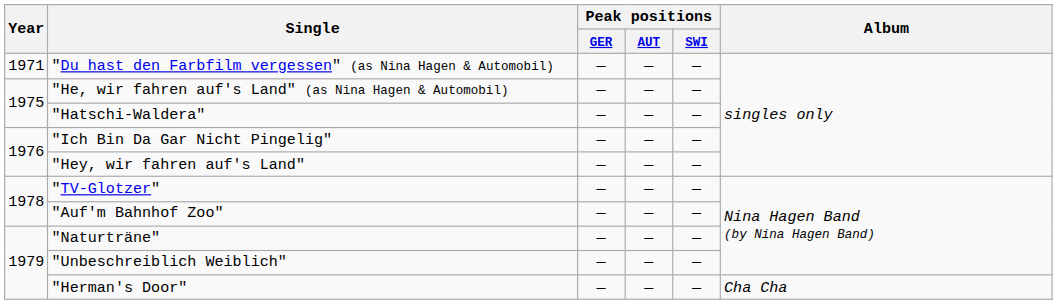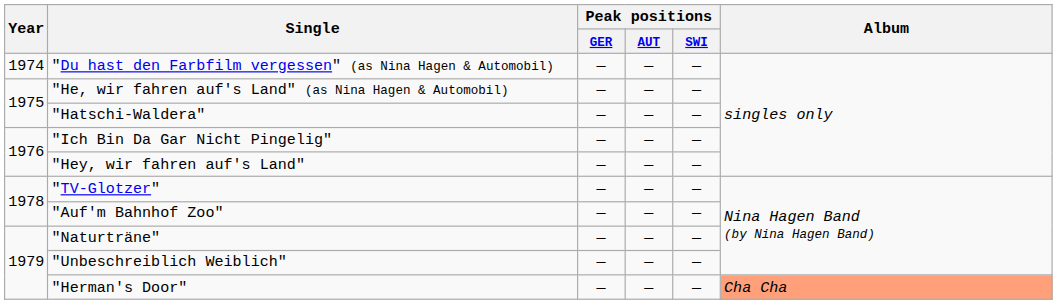"Du hast den Farbfilm vergessen" (as Nina Hagen & Automobil) | Year: 1971 -> 1974
"Herman's Door" | Album: no background -> lightsalmon background
